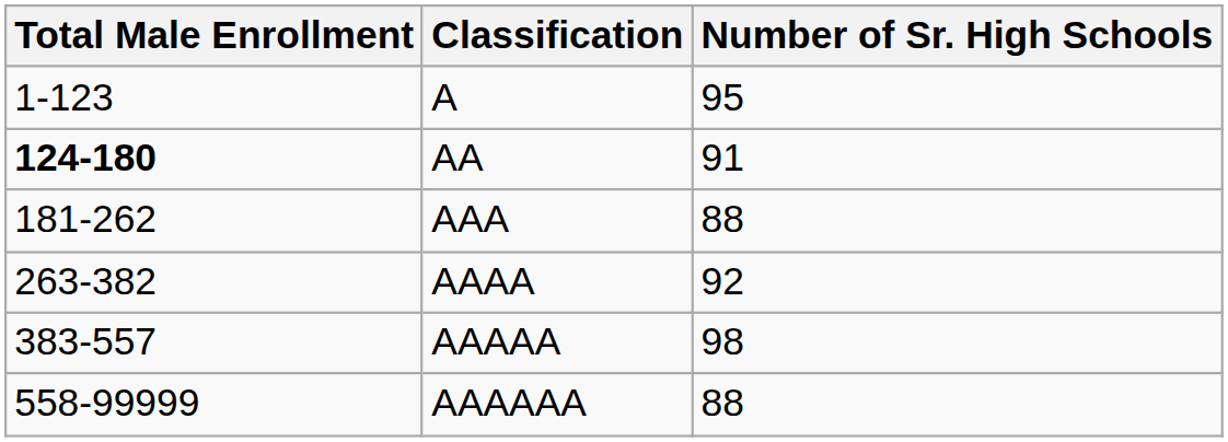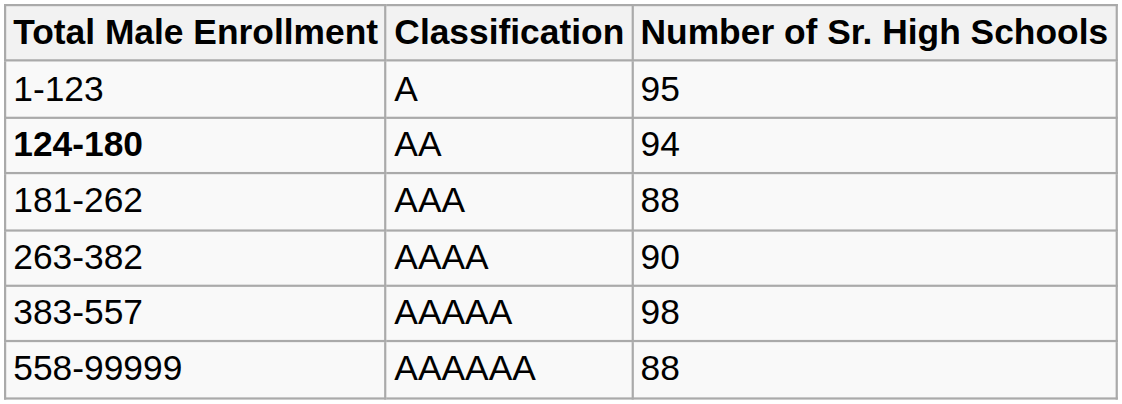AA | Number of Sr. High Schools: 91 -> 94
AAAA | Number of Sr. High Schools: 92 -> 90
